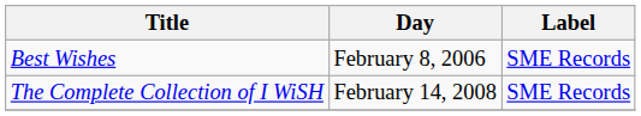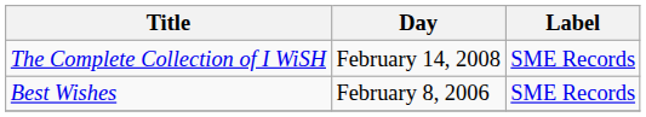rows swapped: Best Wishes <-> The Complete Collection of I WiSH
